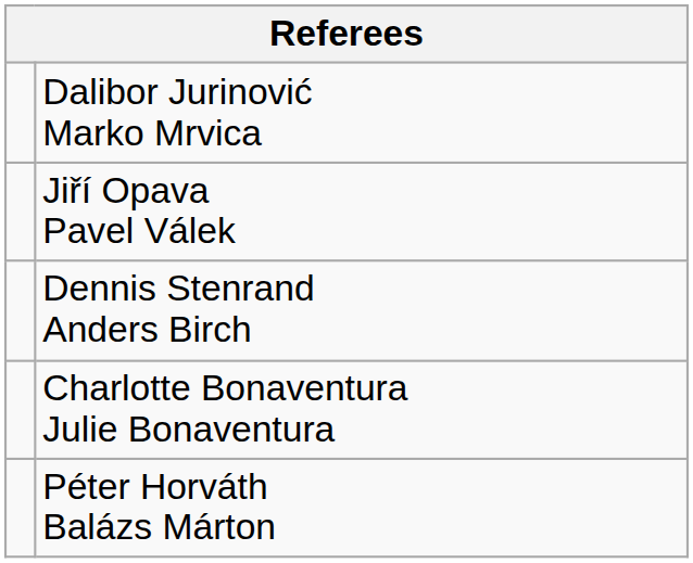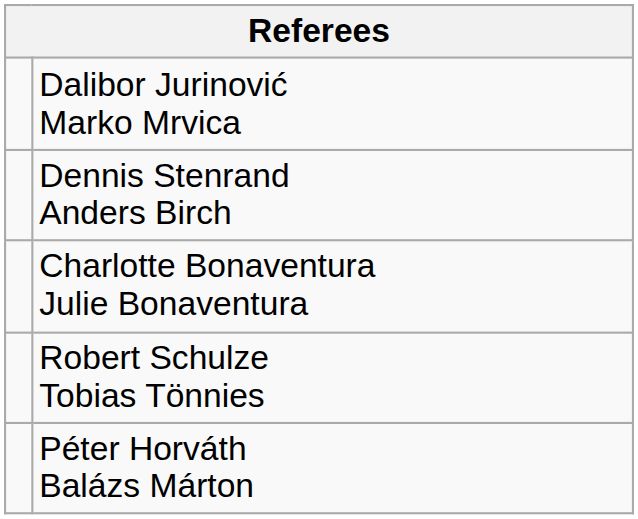- row: Jiří Opava Pavel Válek
+ row: Robert Schulze Tobias Tönnies
